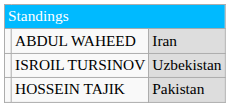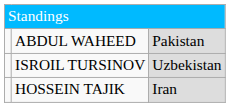ABDUL WAHEED | column 3: Iran -> Pakistan
HOSSEIN TAJIK | column 3: Pakistan -> Iran
